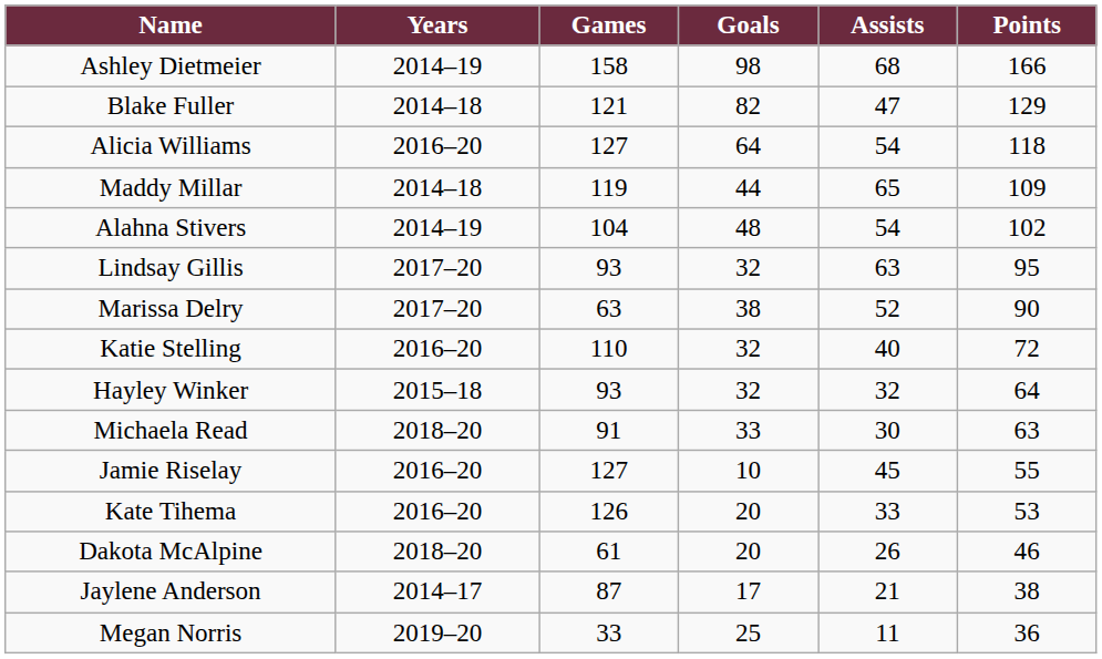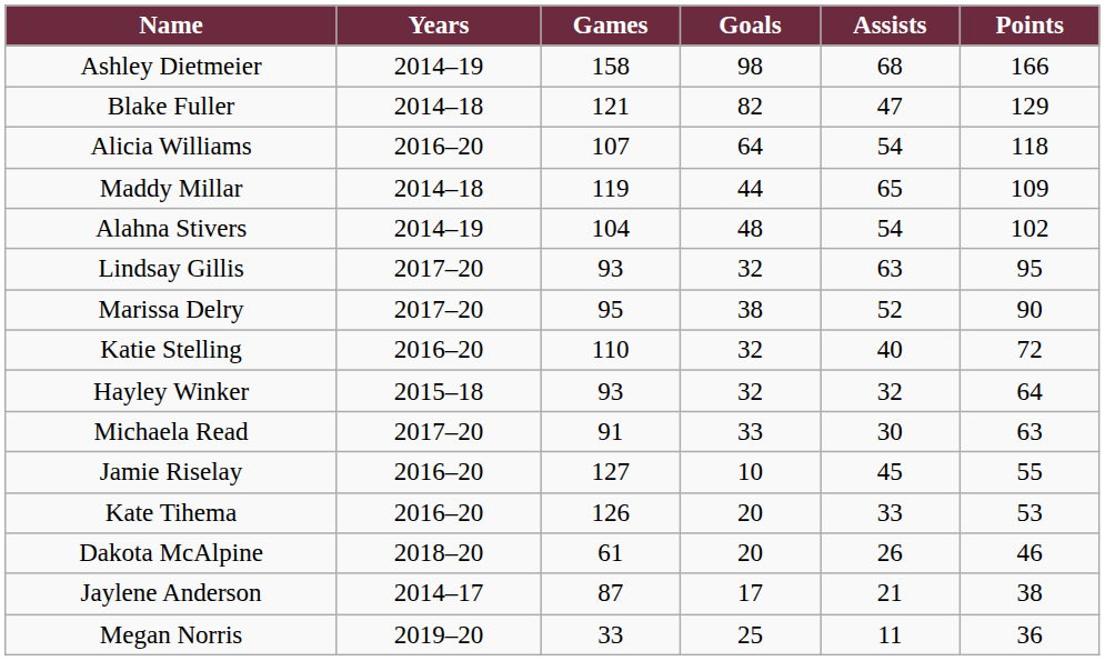Alicia Williams | Games: 127 -> 107
Marissa Delry | Games: 63 -> 95
Michaela Read | Years: 2018–20 -> 2017–20
